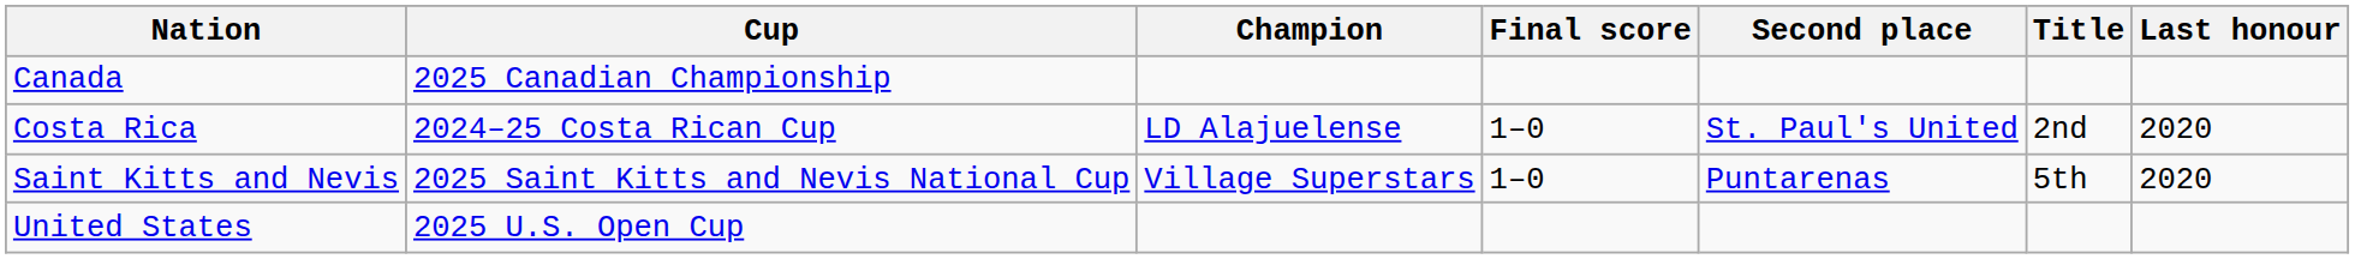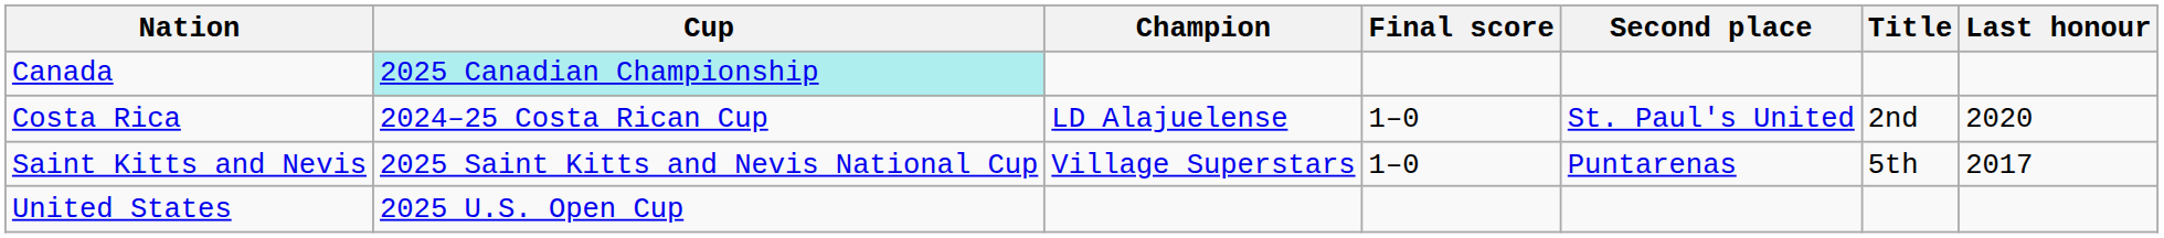Canada | Cup: no background -> paleturquoise background
Saint Kitts and Nevis | Last honour: 2020 -> 2017
